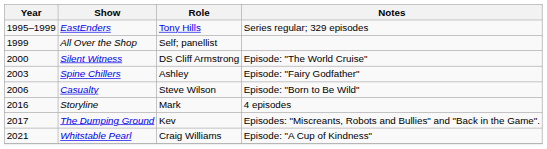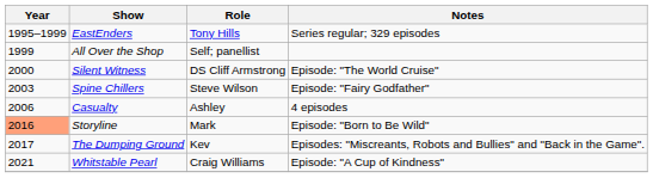Spine Chillers | Role: Ashley -> Steve Wilson
Casualty | Role: Steve Wilson -> Ashley
Casualty | Notes: Episode: "Born to Be Wild" -> 4 episodes
Storyline | Year: no background -> lightsalmon background
Storyline | Notes: 4 episodes -> Episode: "Born to Be Wild"
